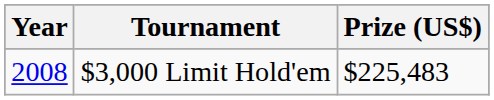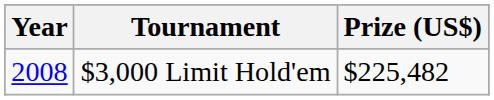$3,000 Limit Hold'em | Prize (US$): $225,483 -> $225,482
